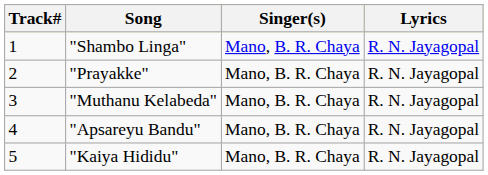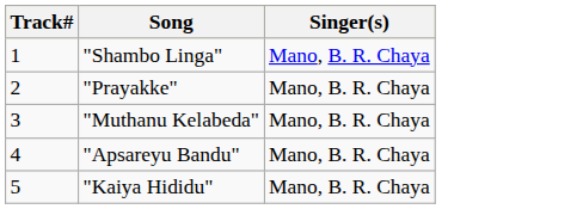- column: Lyrics | R. N. Jayagopal | R. N. Jayagopal | R. N. Jayagopal | R. N. Jayagopal | R. N. Jayagopal
